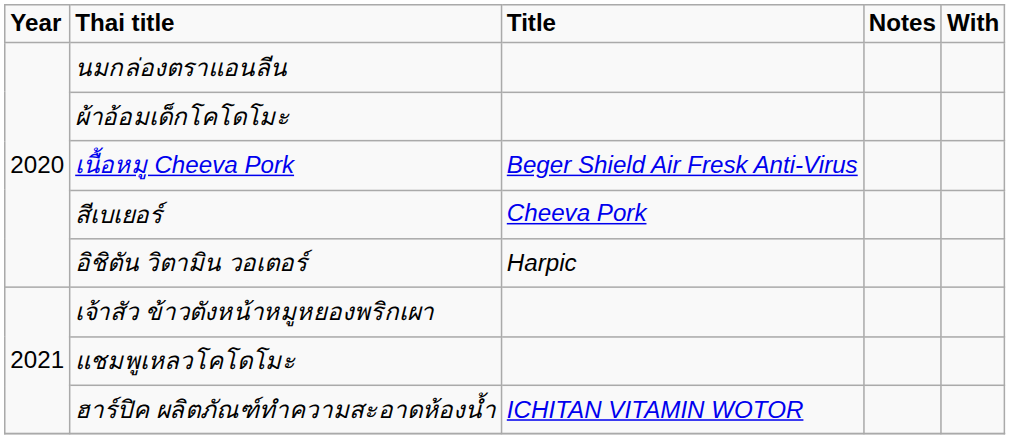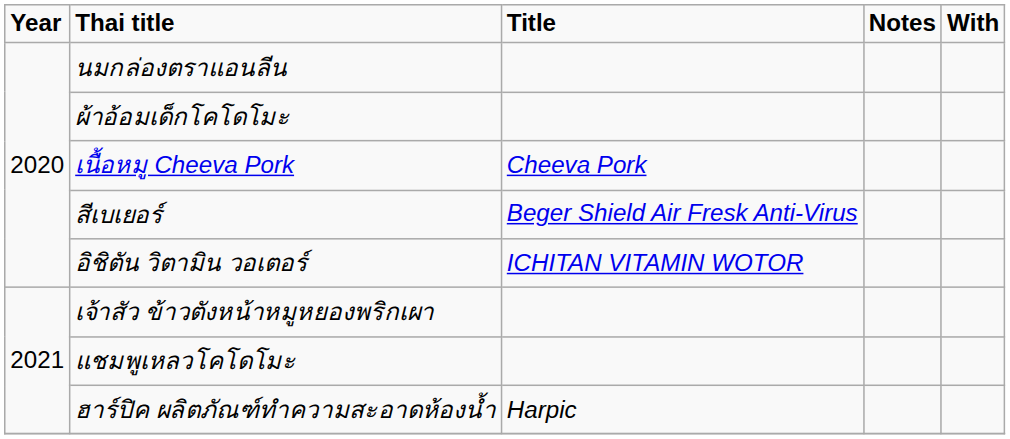เนื้อหมู Cheeva Pork | Title: Beger Shield Air Fresk Anti-Virus -> Cheeva Pork
สีเบเยอร์ | Title: Cheeva Pork -> Beger Shield Air Fresk Anti-Virus
อิชิตัน วิตามิน วอเตอร์ | Title: Harpic -> ICHITAN VITAMIN WOTOR
ฮาร์ปิค ผลิตภัณฑ์ทําความสะอาดห้องน้ำ | Title: ICHITAN VITAMIN WOTOR -> Harpic
